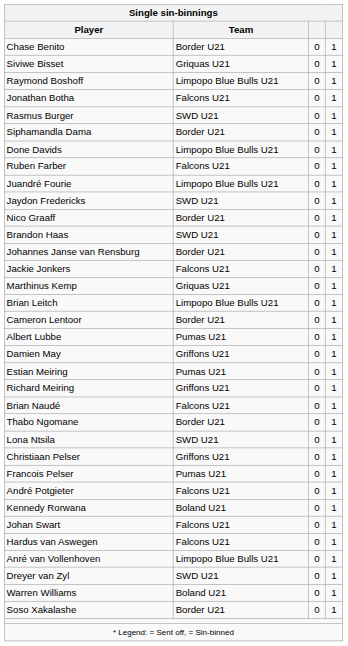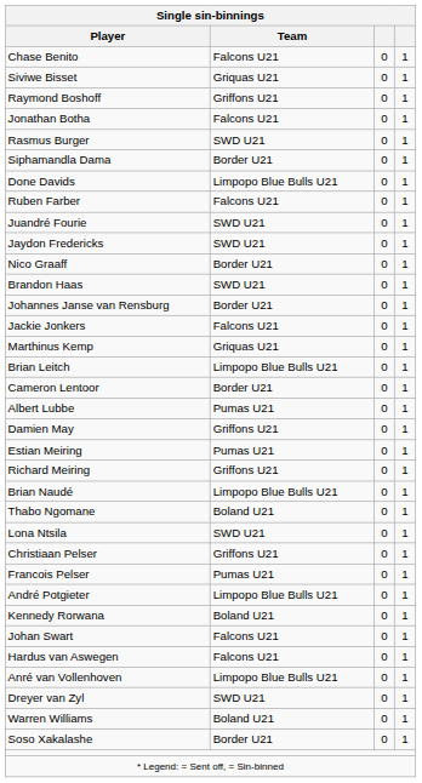Chase Benito | Team: Border U21 -> Falcons U21
Raymond Boshoff | Team: Limpopo Blue Bulls U21 -> Griffons U21
Juandré Fourie | Team: Limpopo Blue Bulls U21 -> SWD U21
Brian Naudé | Team: Falcons U21 -> Limpopo Blue Bulls U21
Thabo Ngomane | Team: Border U21 -> Boland U21
André Potgieter | Team: Falcons U21 -> Limpopo Blue Bulls U21
